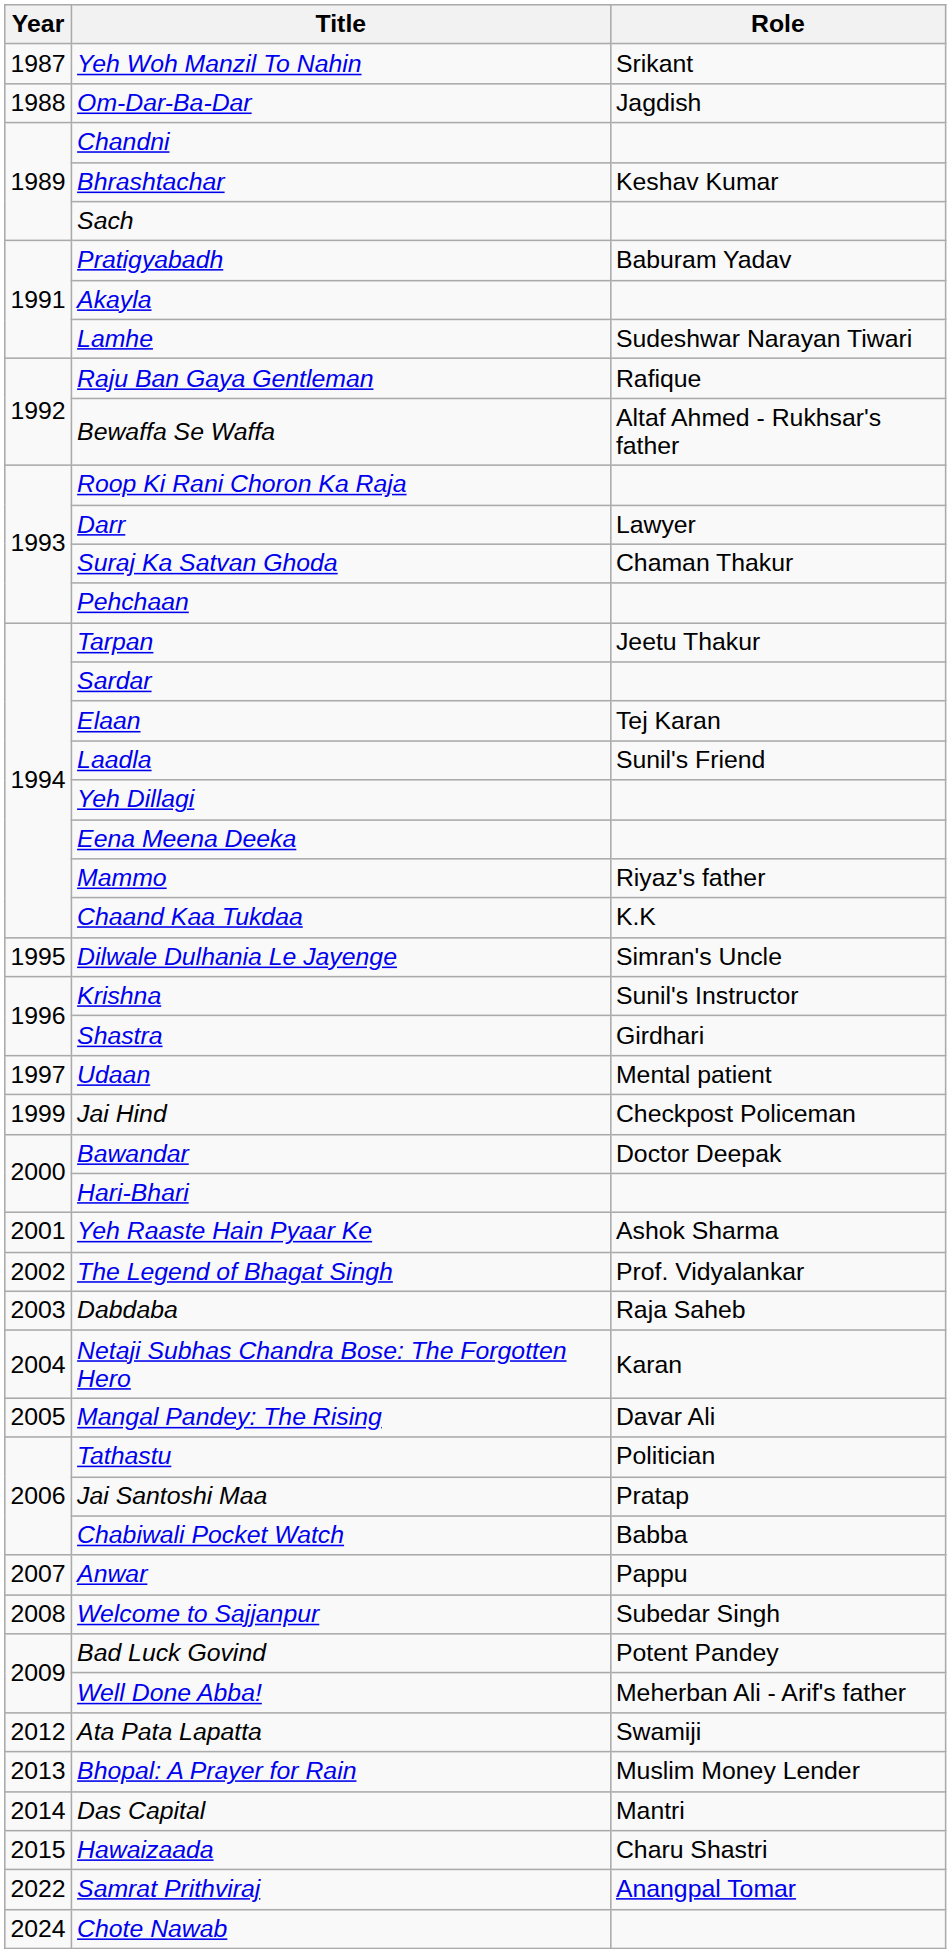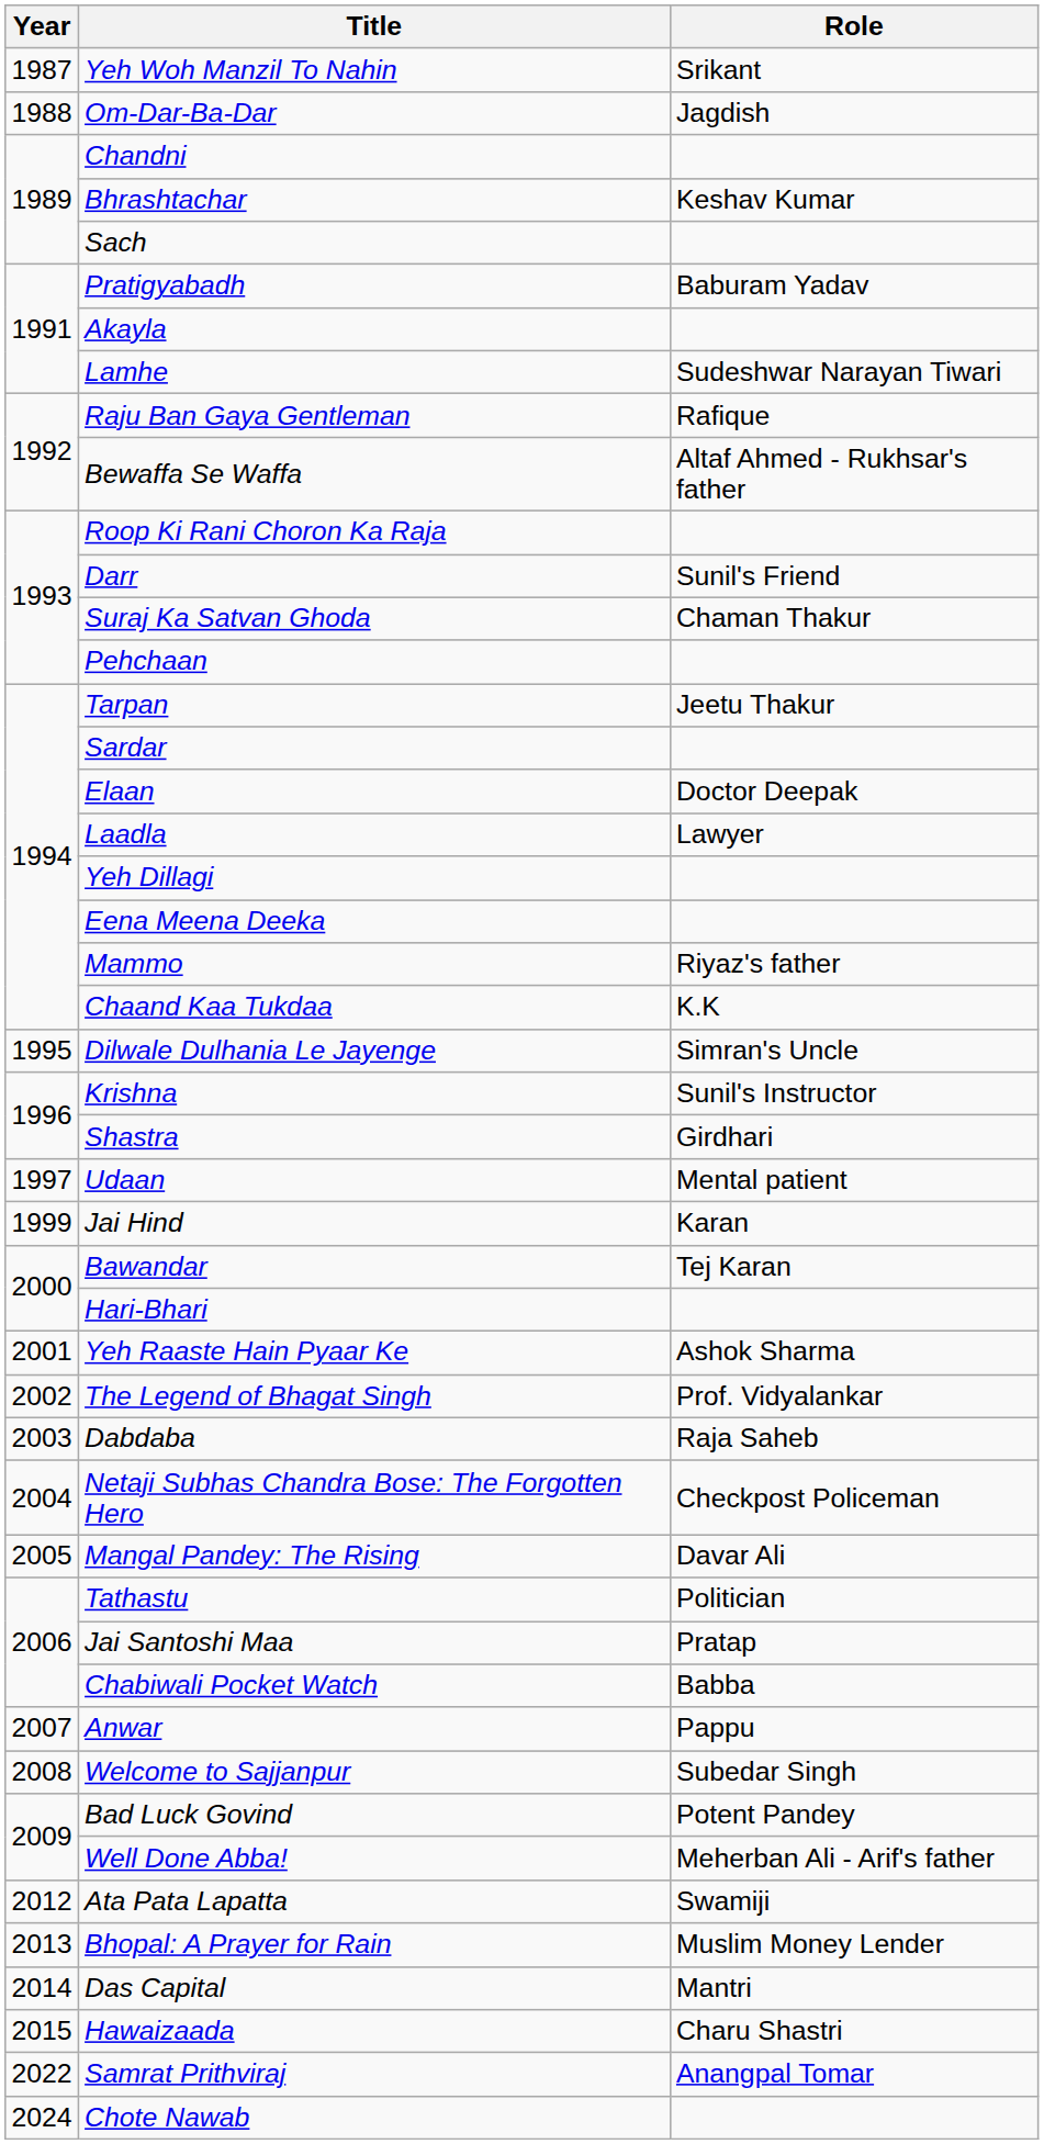Darr | Role: Lawyer -> Sunil's Friend
Elaan | Role: Tej Karan -> Doctor Deepak
Laadla | Role: Sunil's Friend -> Lawyer
Jai Hind | Role: Checkpost Policeman -> Karan
Bawandar | Role: Doctor Deepak -> Tej Karan
Netaji Subhas Chandra Bose: The Forgotten Hero | Role: Karan -> Checkpost Policeman
